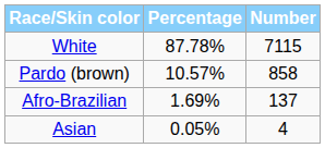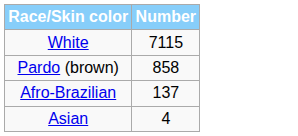- column: Percentage | 87.78% | 10.57% | 1.69% | 0.05%
